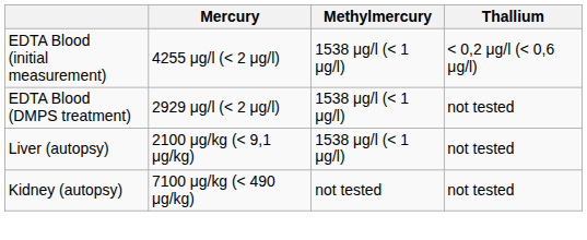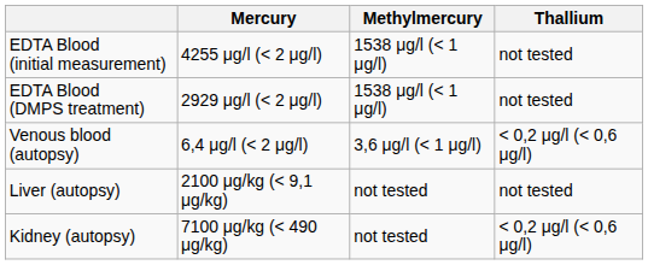EDTA Blood (initial measurement) | Thallium: < 0,2 μg/l (< 0,6 μg/l) -> not tested
+ row: Venous blood (autopsy) | 6,4 μg/l (< 2 μg/l) | 3,6 μg/l (< 1 μg/l) | < 0,2 μg/l (< 0,6 μg/l)
Liver (autopsy) | Methylmercury: 1538 μg/l (< 1 μg/l) -> not tested
Kidney (autopsy) | Thallium: not tested -> < 0,2 μg/l (< 0,6 μg/l)
